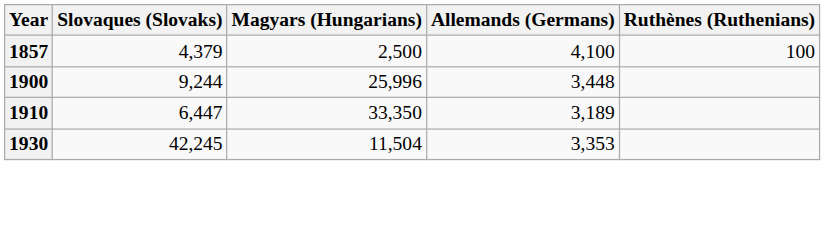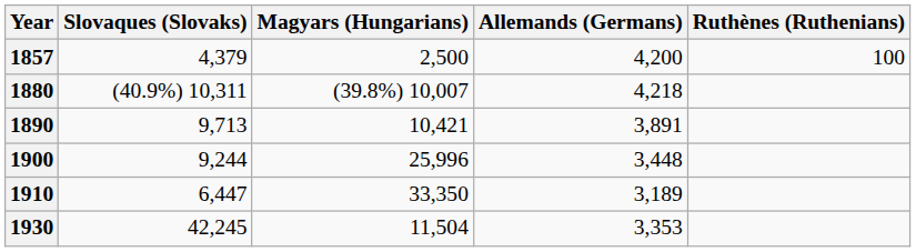1857 | Allemands (Germans): 4,100 -> 4,200
+ row: 1880 | (40.9%) 10,311 | (39.8%) 10,007 | 4,218
+ row: 1890 | 9,713 | 10,421 | 3,891
